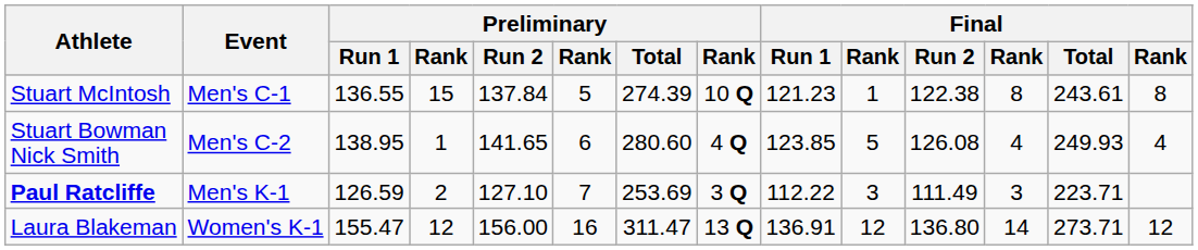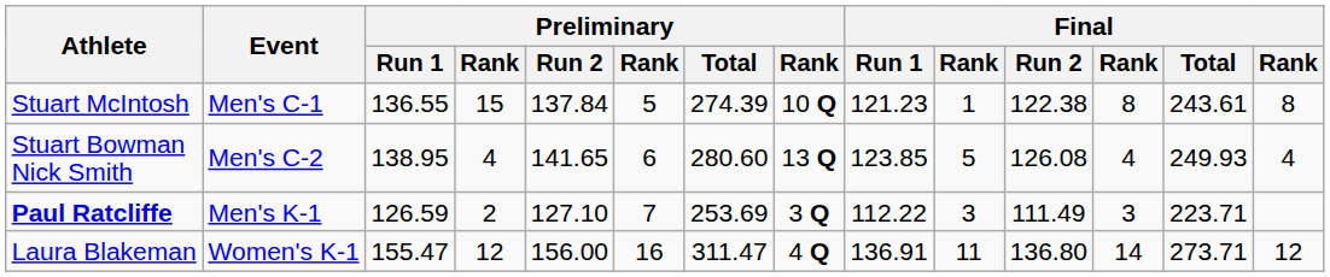Stuart Bowman Nick Smith | column 4: 1 -> 4
Stuart Bowman Nick Smith | column 8: 4 Q -> 13 Q
Laura Blakeman | column 8: 13 Q -> 4 Q
Laura Blakeman | column 10: 12 -> 11
